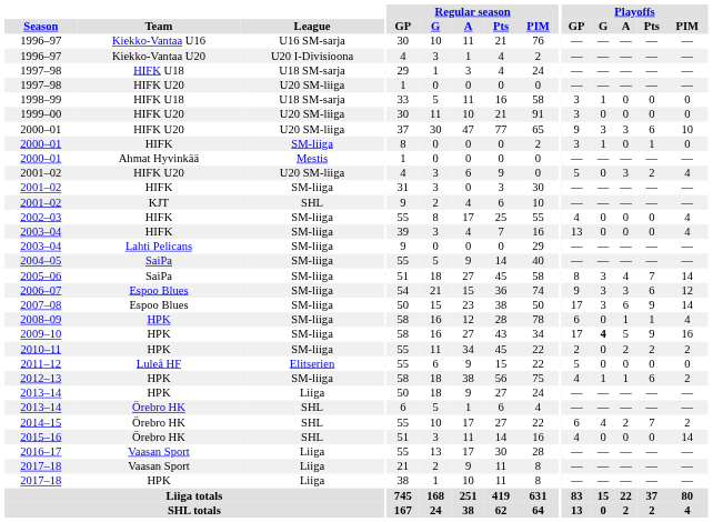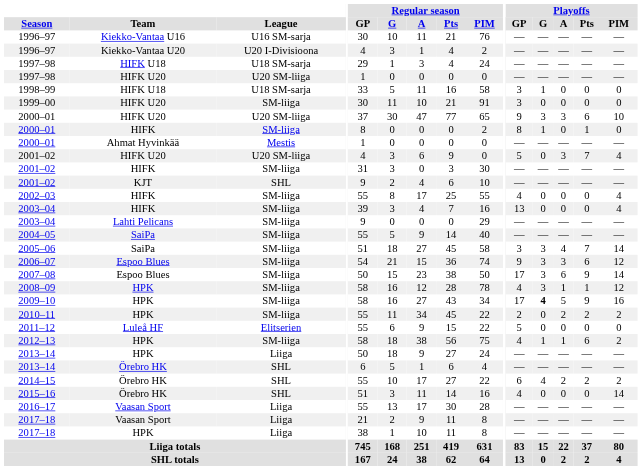1999–00 | League: U20 SM-liiga -> SM-liiga
2000–01 / HIFK | Playoffs / GP: 3 -> 8
2001–02 / HIFK U20 | Playoffs / Pts: 2 -> 7
2005–06 | Playoffs / GP: 8 -> 3
2008–09 | Playoffs / GP: 6 -> 4
2008–09 | Playoffs / G: 0 -> 3
2008–09 | Playoffs / PIM: 4 -> 12
2014–15 | Playoffs / Pts: 7 -> 2
